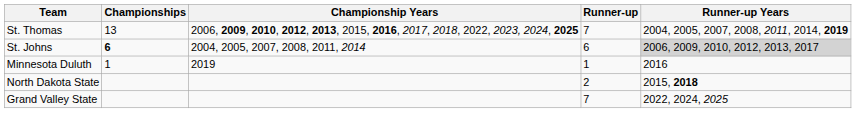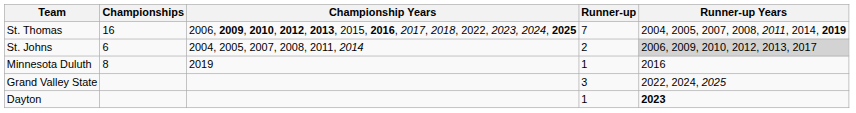St. Thomas | Championships: 13 -> 16
St. Johns | Championships: bold -> normal
St. Johns | Runner-up: 6 -> 2
Minnesota Duluth | Championships: 1 -> 8
- row: North Dakota State | 2 | 2015, 2018
Grand Valley State | Runner-up: 7 -> 3
+ row: Dayton | 1 | 2023
